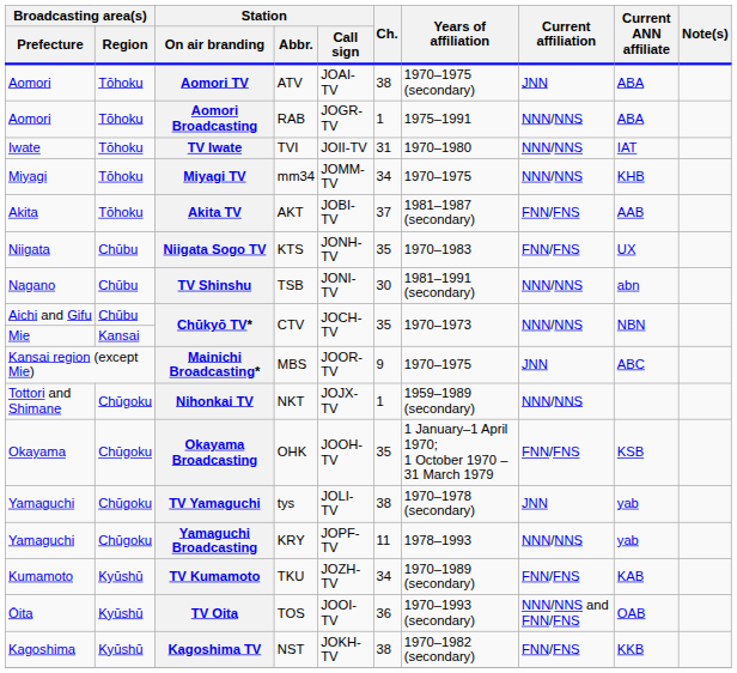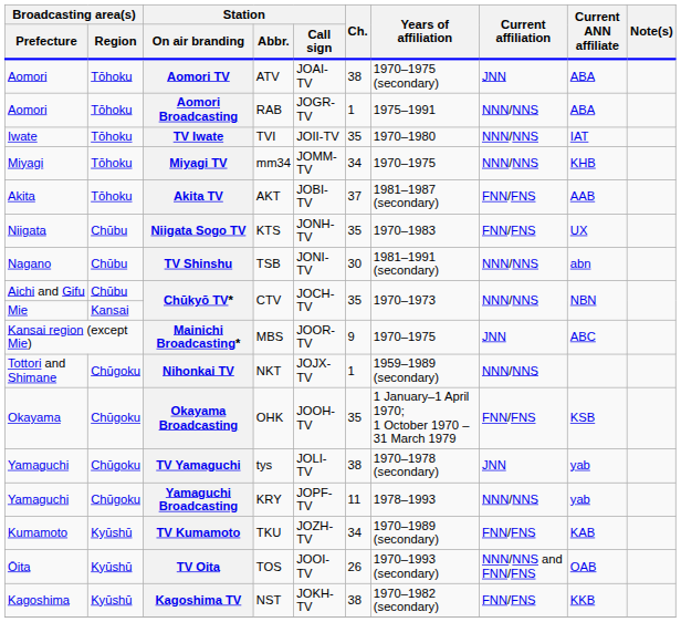TV Iwate | Ch.: 31 -> 35
TV Oita | Ch.: 36 -> 26
